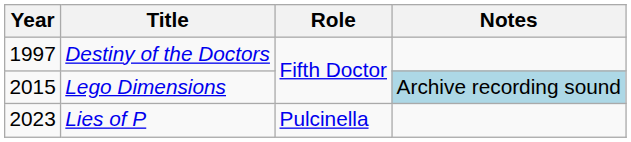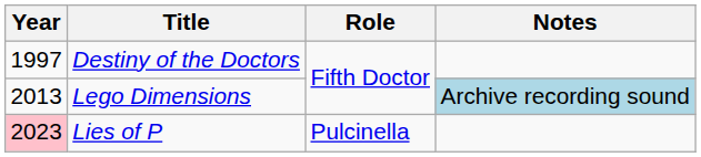Lego Dimensions | Year: 2015 -> 2013
Lies of P | Year: no background -> pink background
